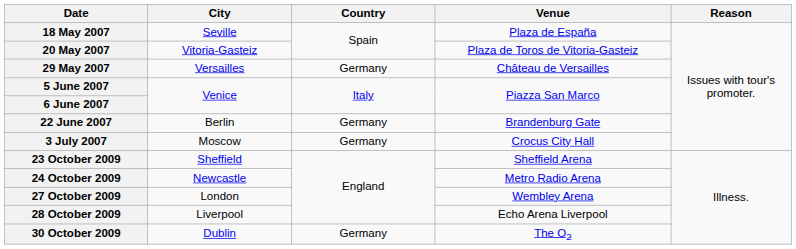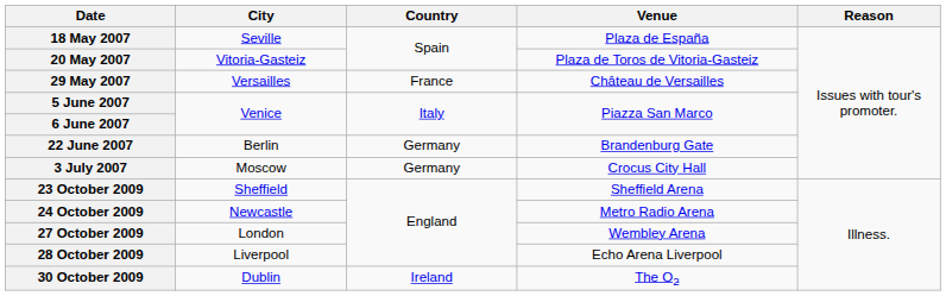29 May 2007 | Country: Germany -> France
30 October 2009 | Country: Germany -> Ireland
